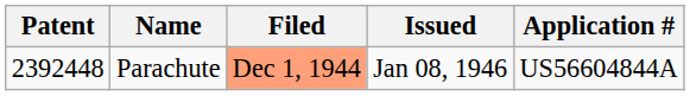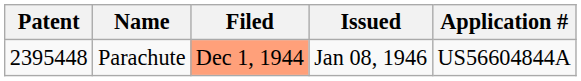Parachute | Patent: 2392448 -> 2395448
